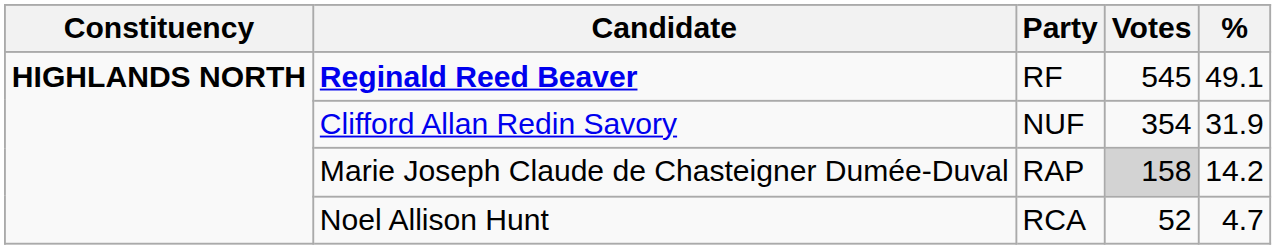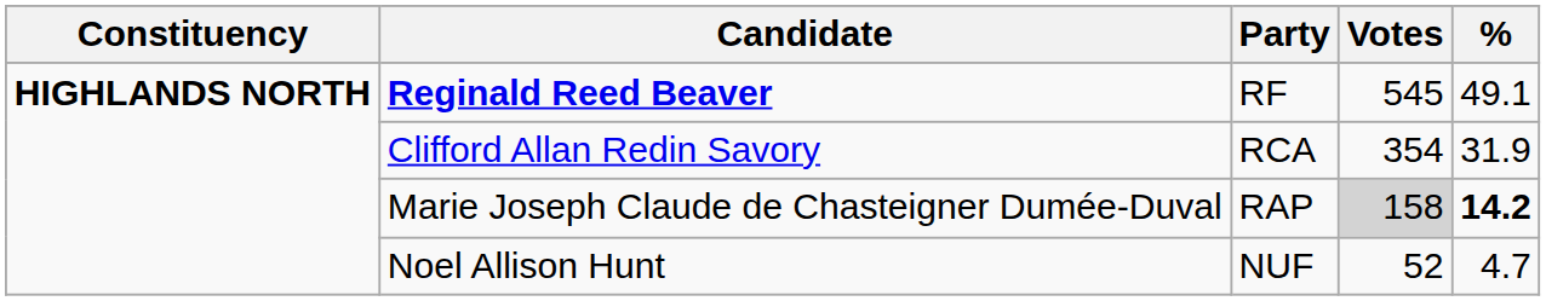Clifford Allan Redin Savory | Party: NUF -> RCA
Marie Joseph Claude de Chasteigner Dumée-Duval | %: normal -> bold
Noel Allison Hunt | Party: RCA -> NUF
